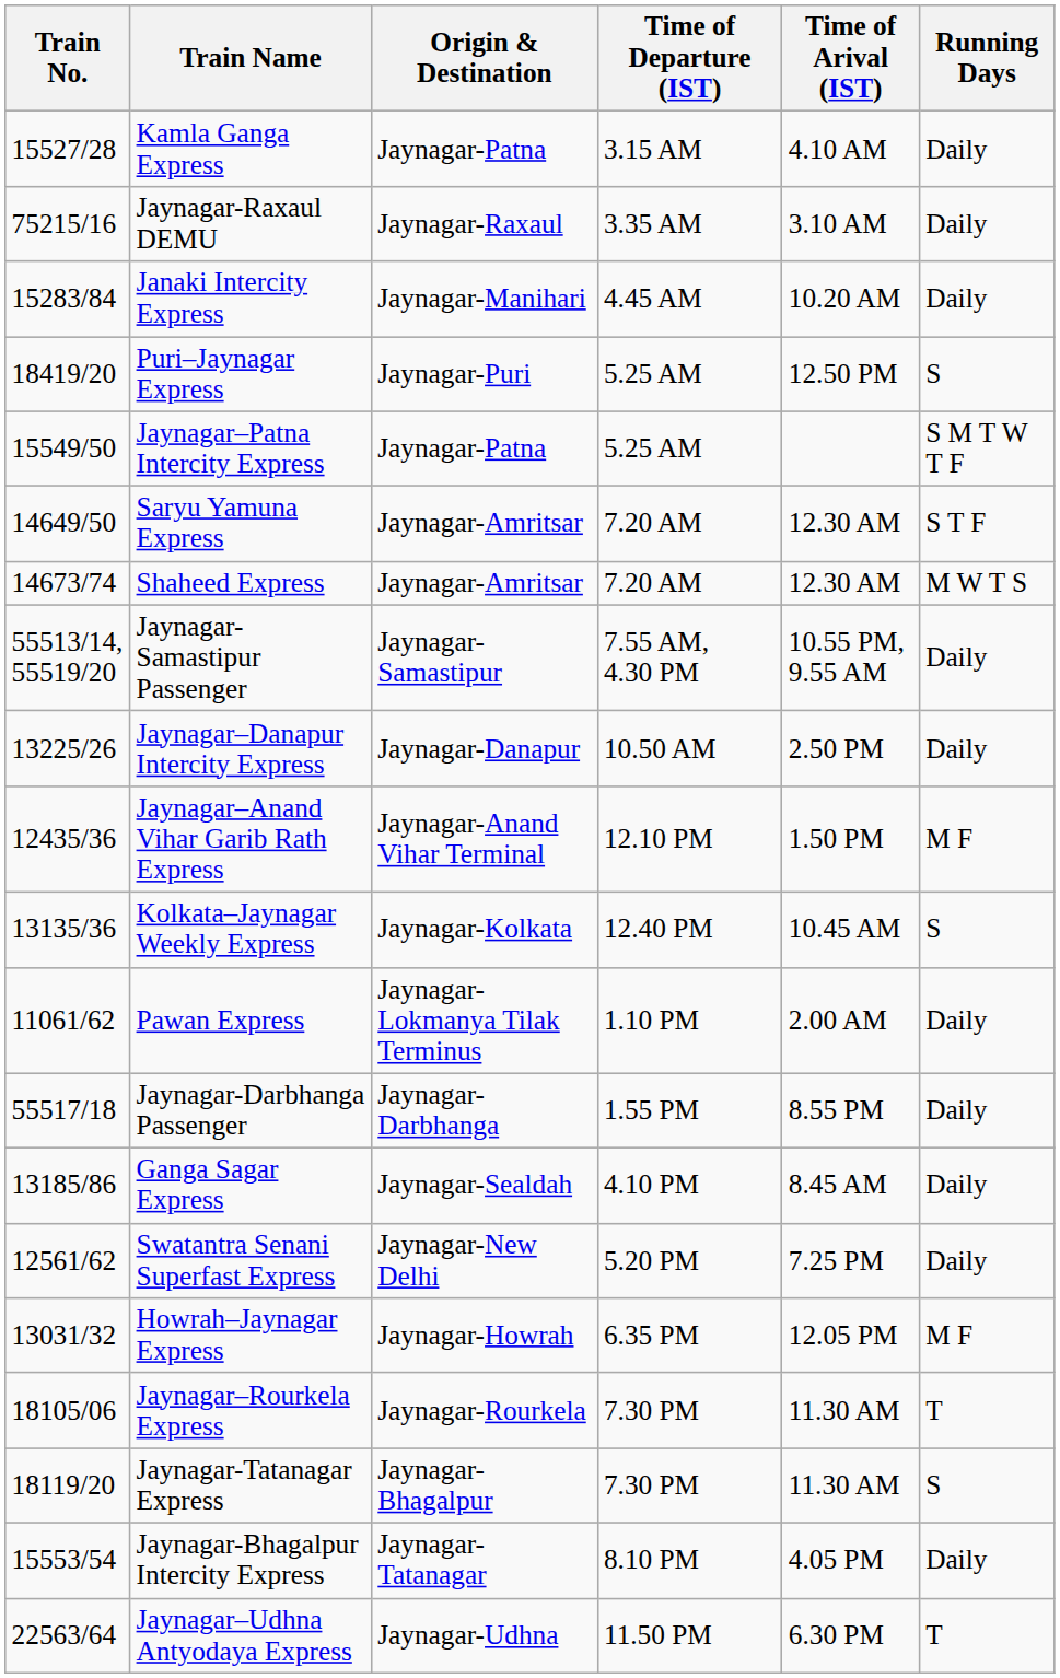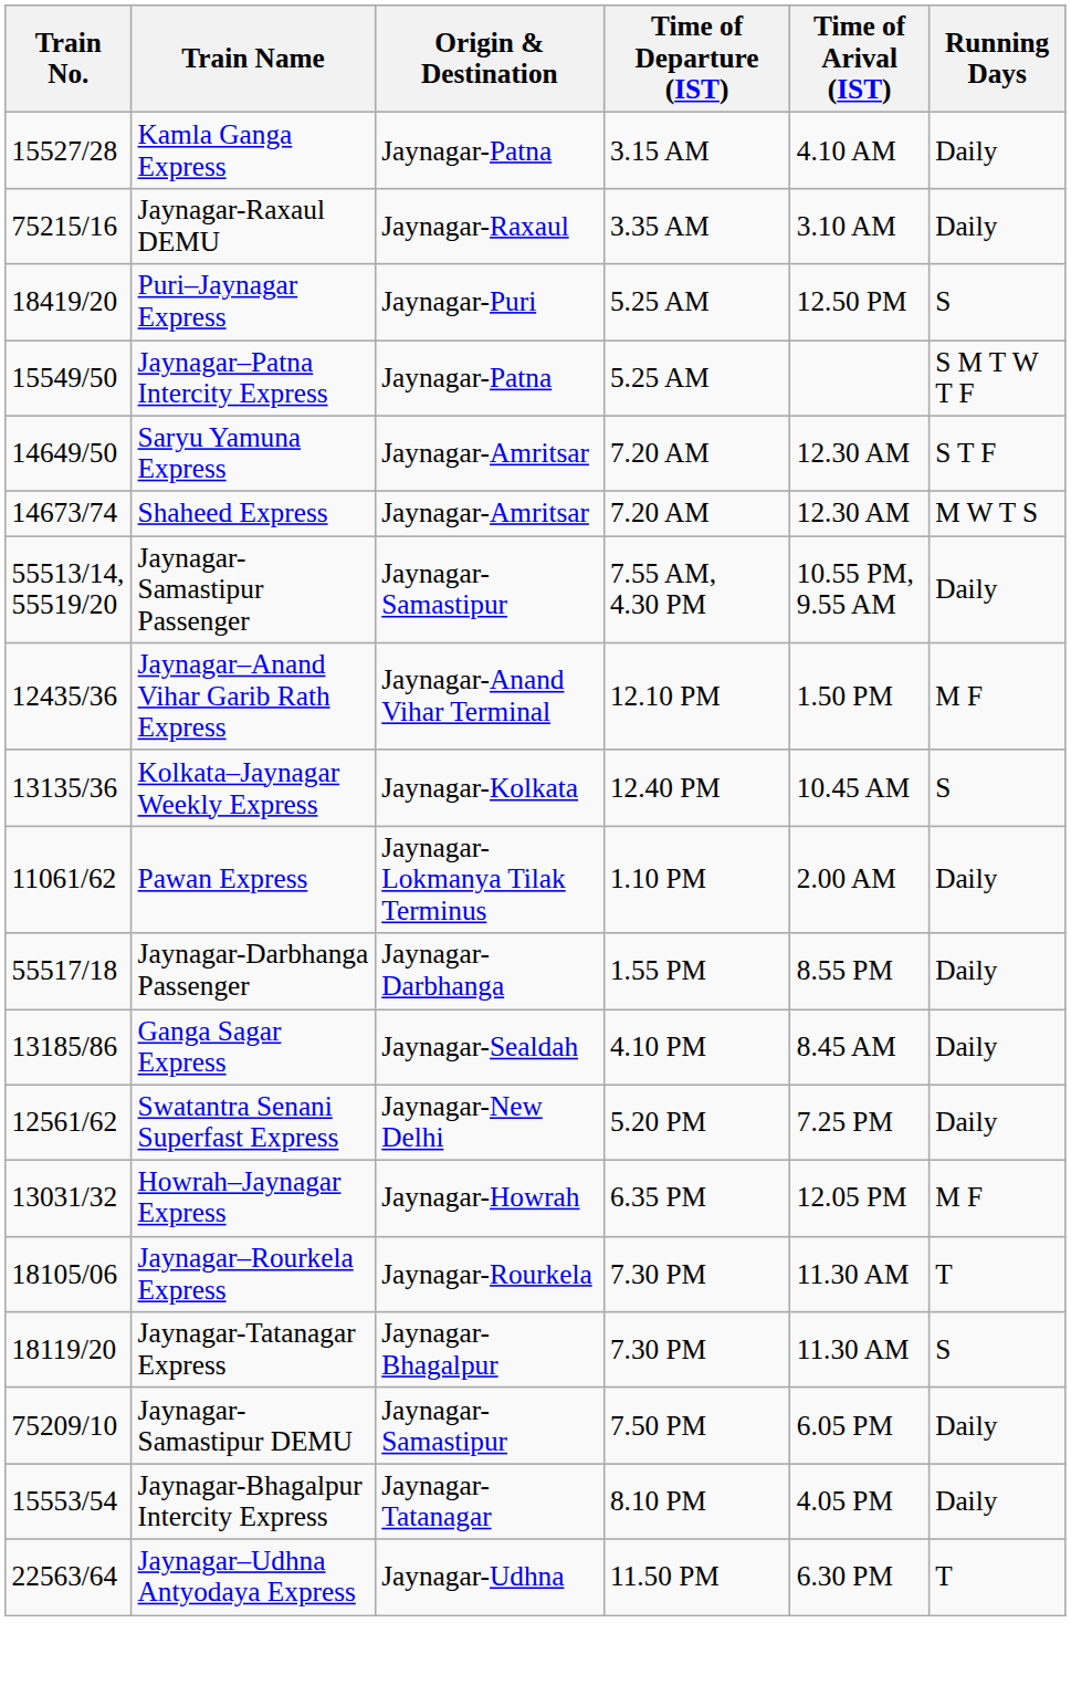- row: 15283/84 | Janaki Intercity Express | Jaynagar-Manihari | 4.45 AM | 10.20 AM | Daily
- row: 13225/26 | Jaynagar–Danapur Intercity Express | Jaynagar-Danapur | 10.50 AM | 2.50 PM | Daily
+ row: 75209/10 | Jaynagar-Samastipur DEMU | Jaynagar-Samastipur | 7.50 PM | 6.05 PM | Daily
